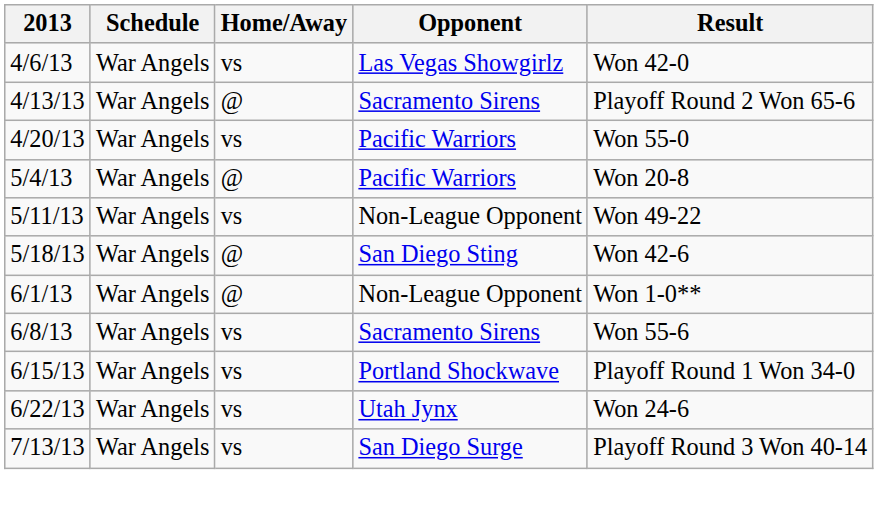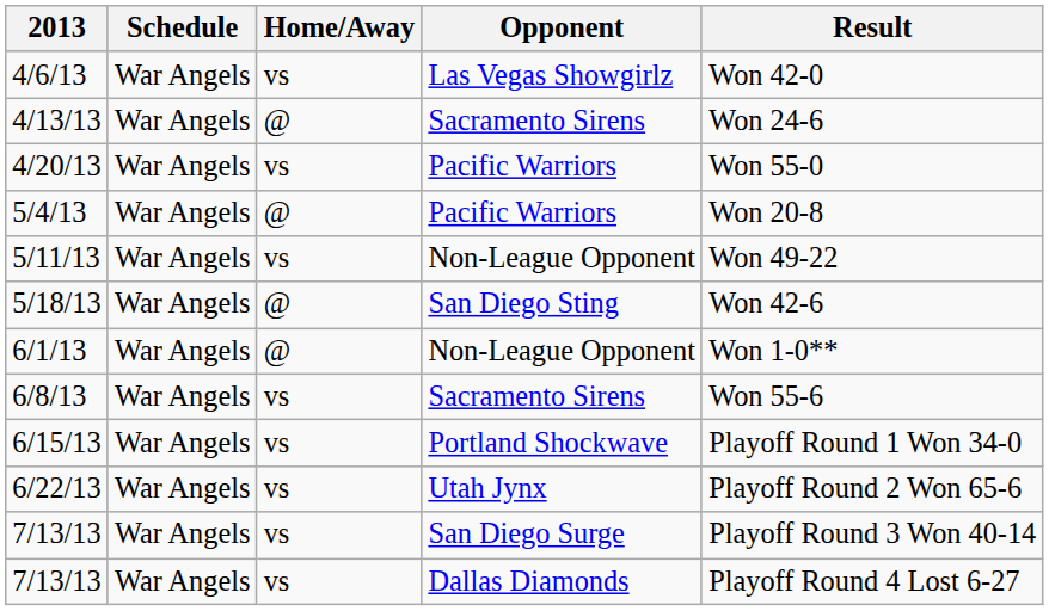4/13/13 | Result: Playoff Round 2 Won 65-6 -> Won 24-6
6/22/13 | Result: Won 24-6 -> Playoff Round 2 Won 65-6
+ row: 7/13/13 | War Angels | vs | Dallas Diamonds | Playoff Round 4 Lost 6-27
